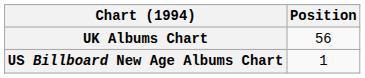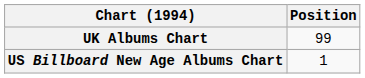UK Albums Chart | Position: 56 -> 99
